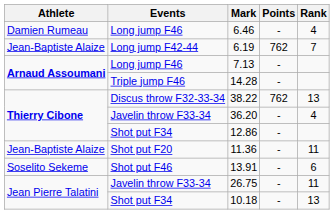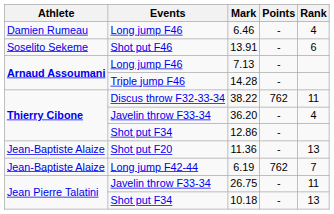rows swapped: 6.19 <-> 13.91
38.22 | Rank: 13 -> 11
11.36 | Rank: 11 -> 13
